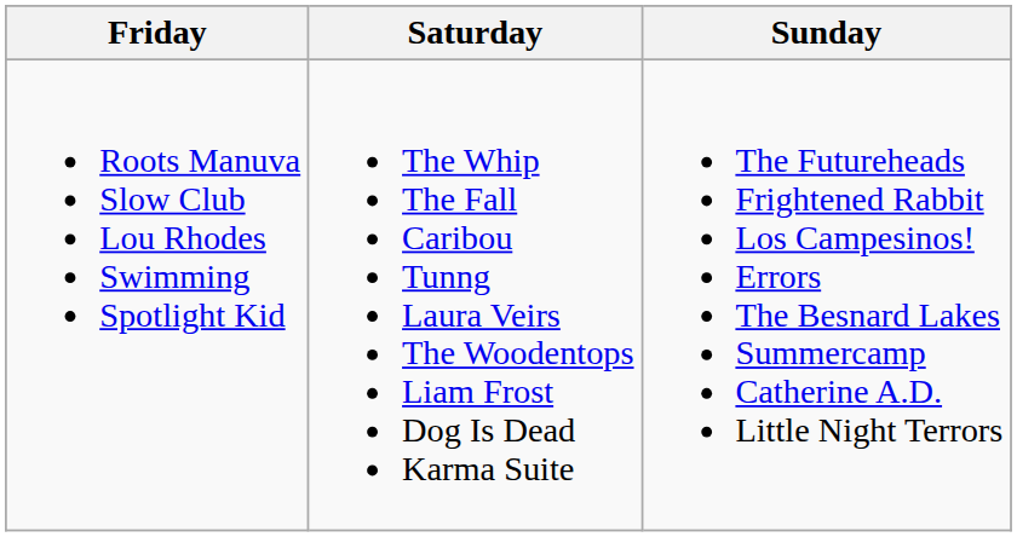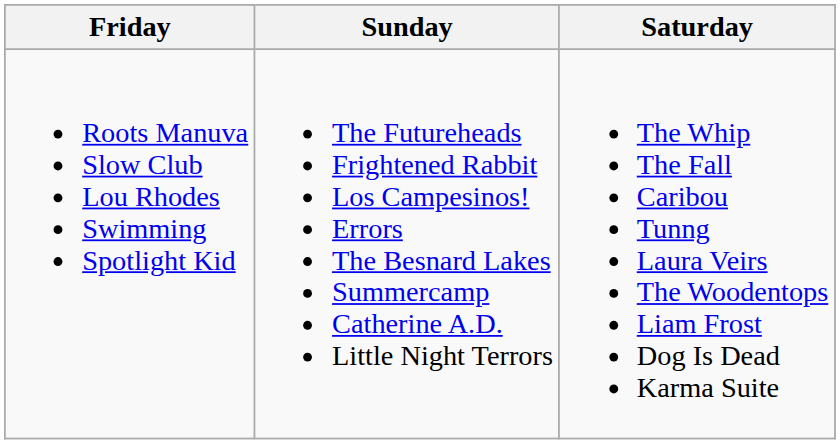columns swapped: Saturday <-> Sunday
